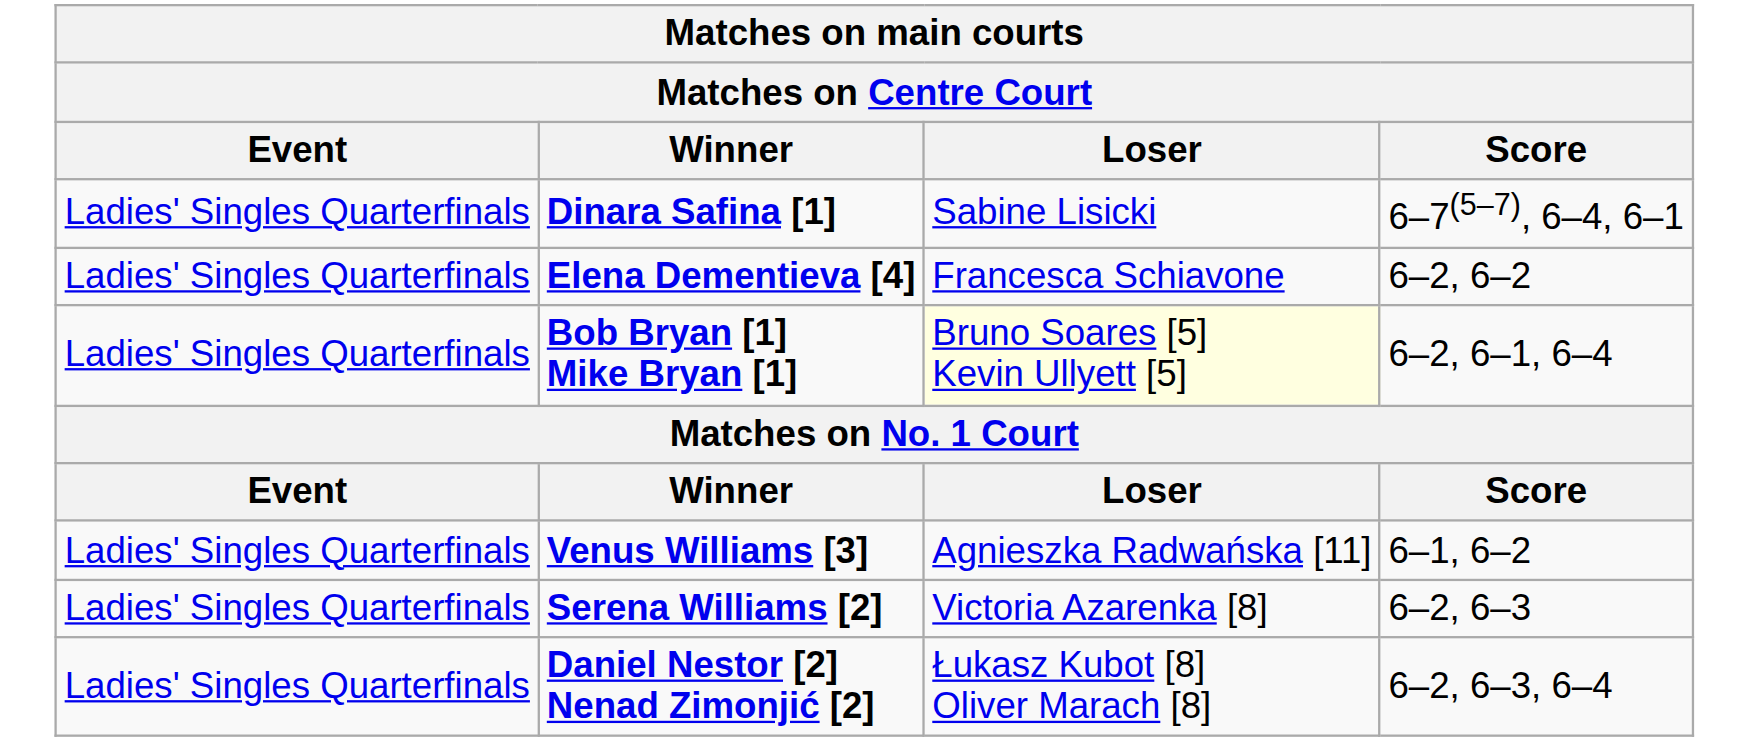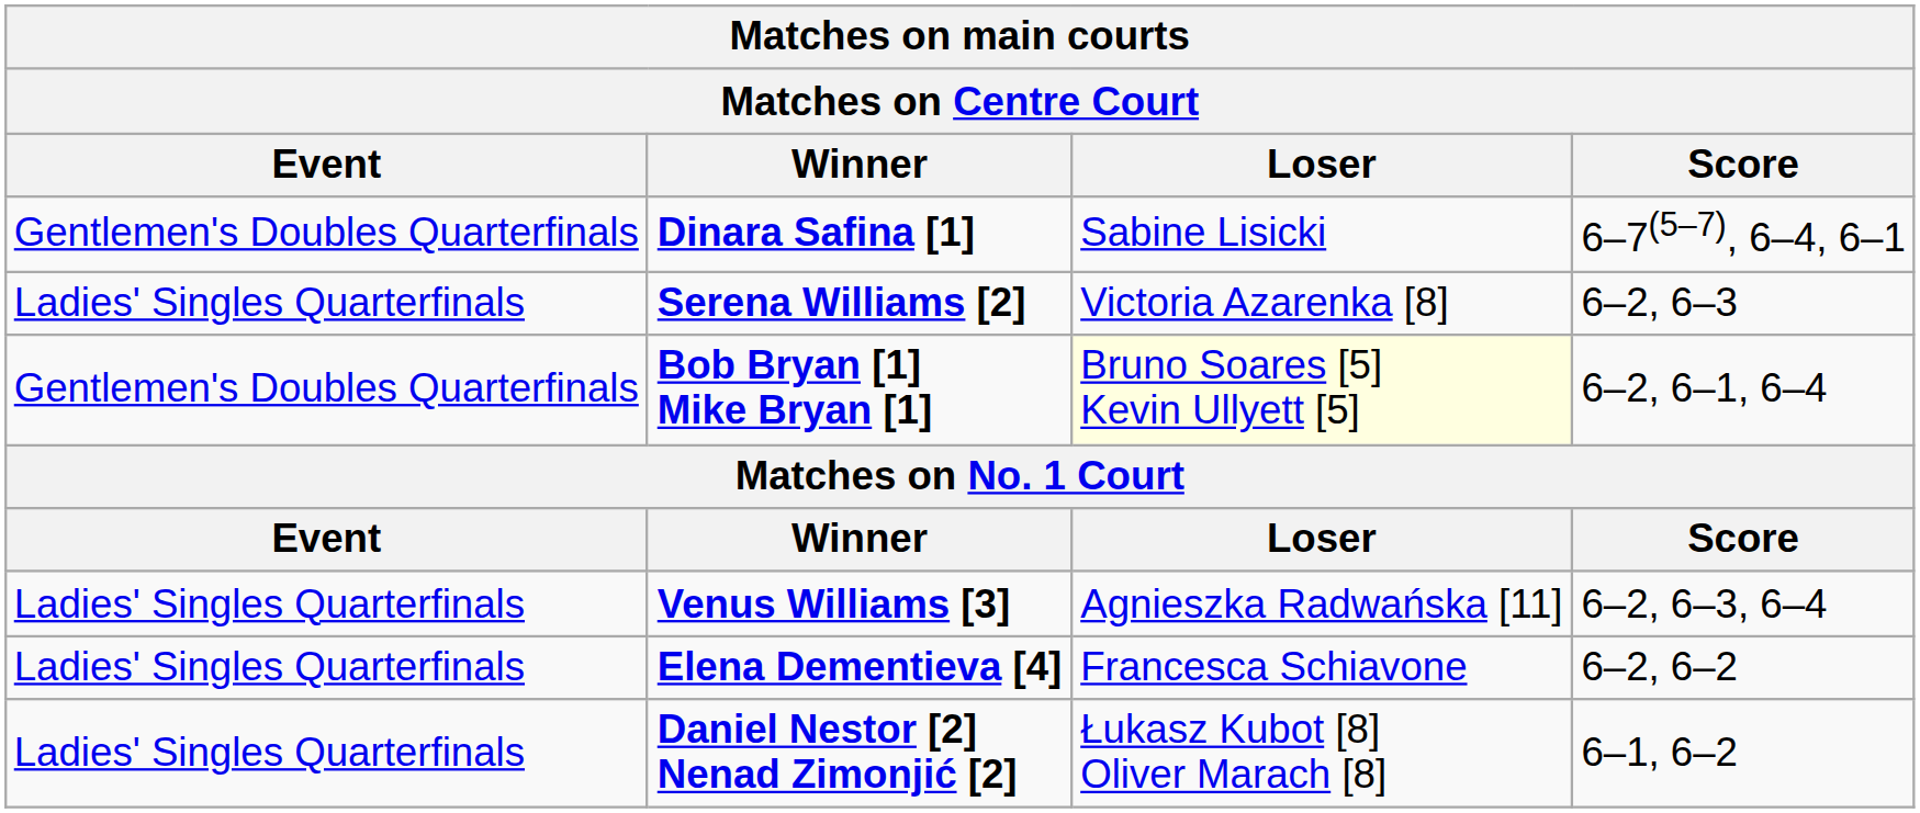Dinara Safina [1] | Event: Ladies' Singles Quarterfinals -> Gentlemen's Doubles Quarterfinals
rows swapped: Serena Williams [2] <-> Elena Dementieva [4]
Bob Bryan [1] Mike Bryan [1] | Event: Ladies' Singles Quarterfinals -> Gentlemen's Doubles Quarterfinals
Venus Williams [3] | Score: 6–1, 6–2 -> 6–2, 6–3, 6–4
Daniel Nestor [2] Nenad Zimonjić [2] | Score: 6–2, 6–3, 6–4 -> 6–1, 6–2
